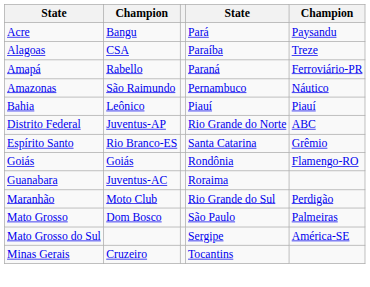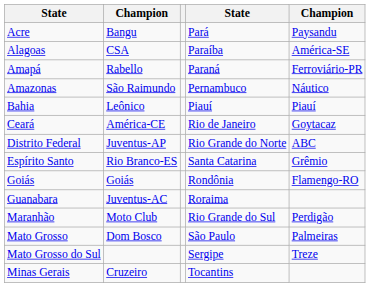Alagoas | column 5: Treze -> América-SE
+ row: Ceará | América-CE | Rio de Janeiro | Goytacaz
Mato Grosso do Sul | column 5: América-SE -> Treze
